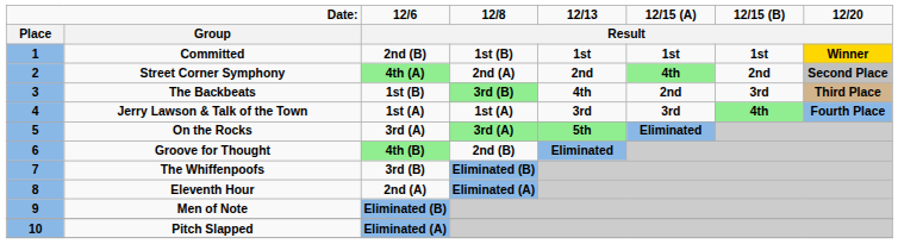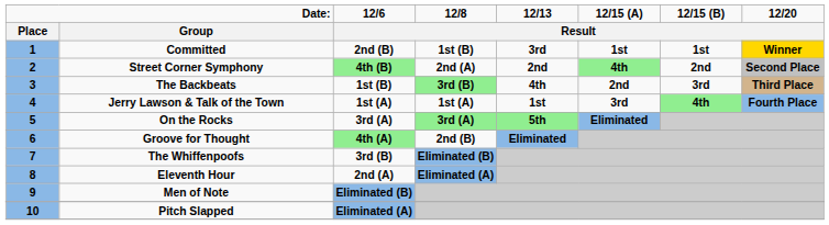Committed | 12/13 / Result: 1st -> 3rd
Street Corner Symphony | 12/6 / Result: 4th (A) -> 4th (B)
Jerry Lawson & Talk of the Town | 12/13 / Result: 3rd -> 1st
Groove for Thought | 12/6 / Result: 4th (B) -> 4th (A)
